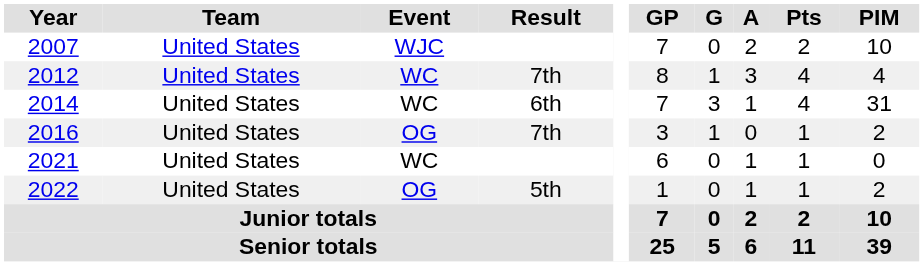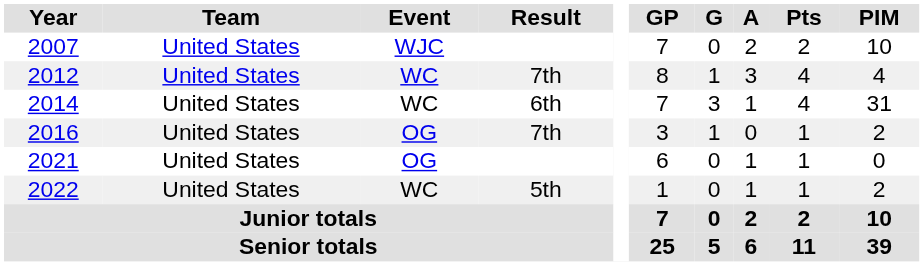2021 | Event: WC -> OG
2022 | Event: OG -> WC
